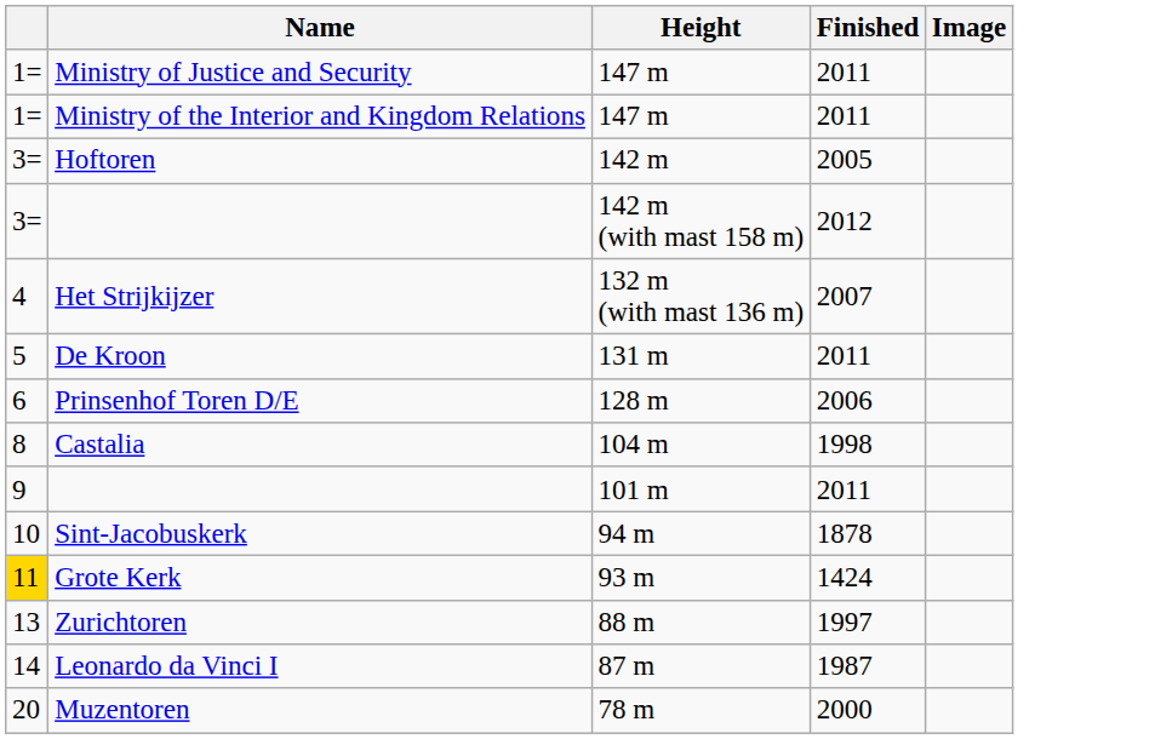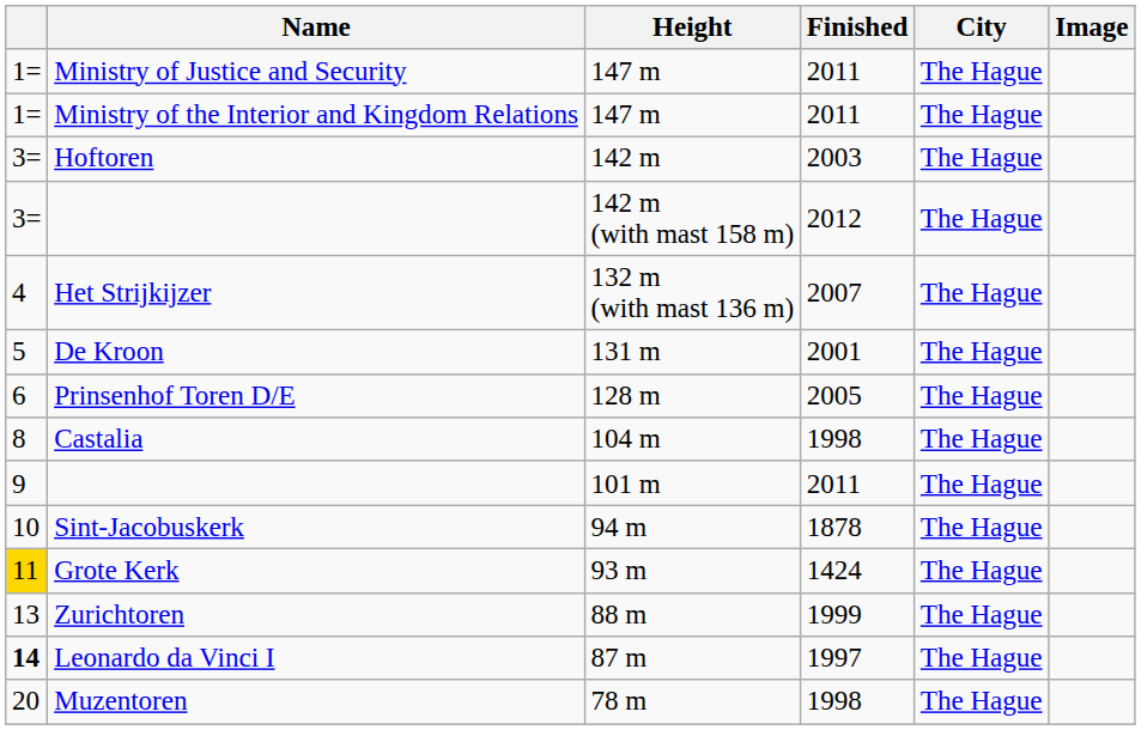+ column: City | The Hague | The Hague | The Hague | The Hague | The Hague | The Hague | The Hague | The Hague | The Hague | The Hague | The Hague | The Hague | The Hague | The Hague
Hoftoren | Finished: 2005 -> 2003
De Kroon | Finished: 2011 -> 2001
Prinsenhof Toren D/E | Finished: 2006 -> 2005
Zurichtoren | Finished: 1997 -> 1999
Leonardo da Vinci I | column 1: normal -> bold
Leonardo da Vinci I | Finished: 1987 -> 1997
Muzentoren | Finished: 2000 -> 1998
